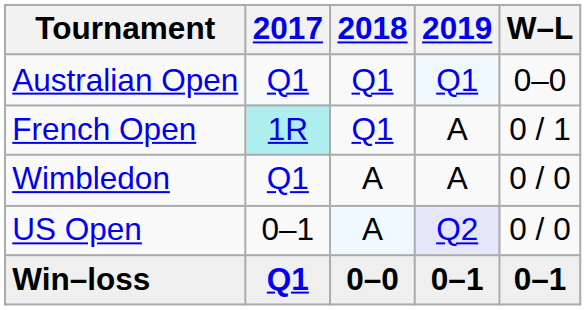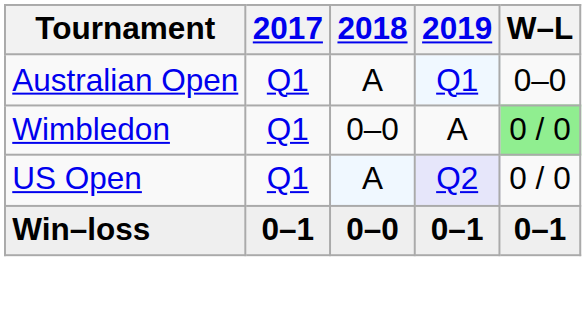Australian Open | 2018: Q1 -> A
- row: French Open | 1R | Q1 | A | 0 / 1
Wimbledon | 2018: A -> 0–0
Wimbledon | W–L: no background -> lightgreen background
US Open | 2017: 0–1 -> Q1
Win–loss | 2017: Q1 -> 0–1
